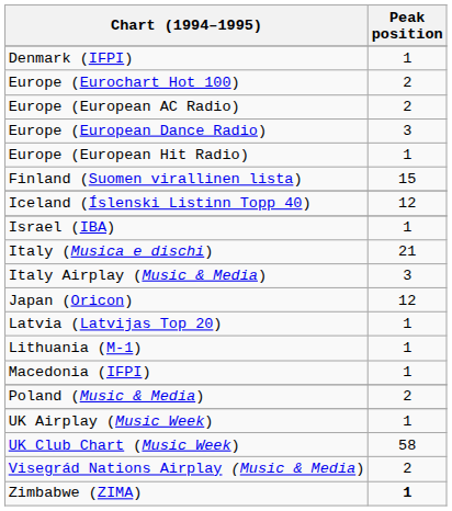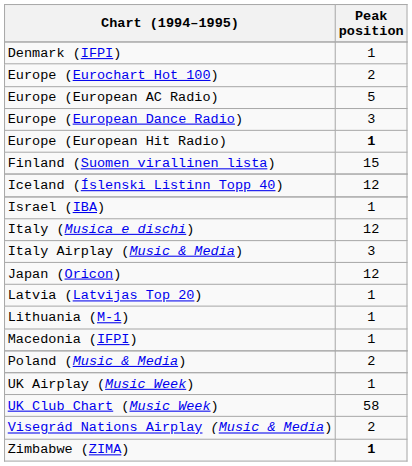Europe (European AC Radio) | Peak position: 2 -> 5
Europe (European Hit Radio) | Peak position: normal -> bold
Italy (Musica e dischi) | Peak position: 21 -> 12
